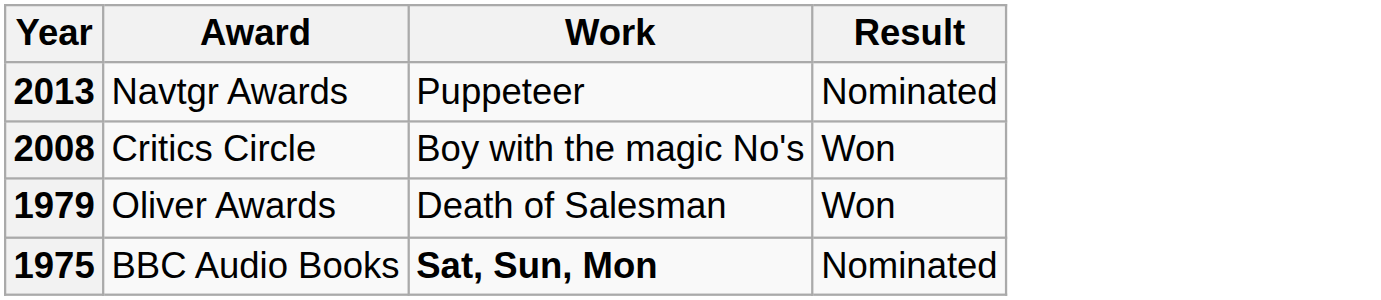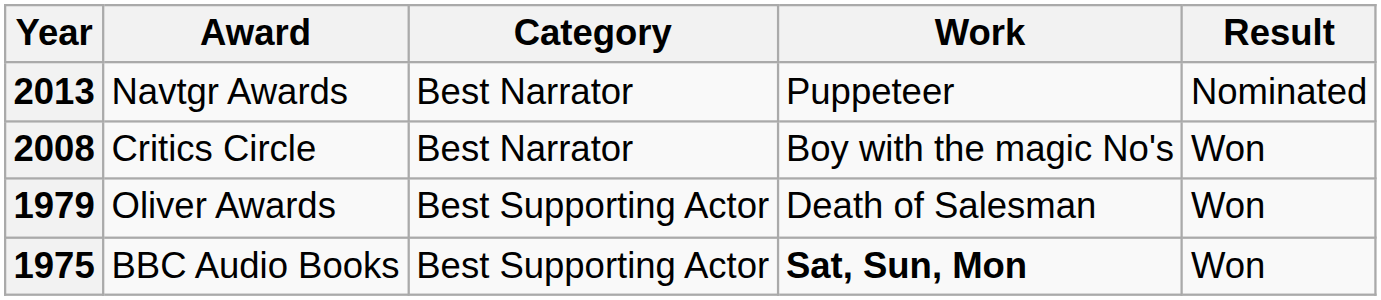+ column: Category | Best Narrator | Best Narrator | Best Supporting Actor | Best Supporting Actor
1975 | Result: Nominated -> Won
